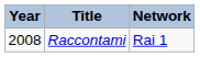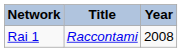columns swapped: Year <-> Network
